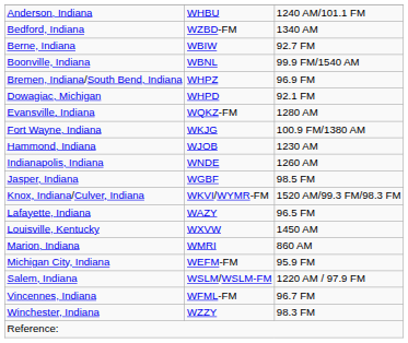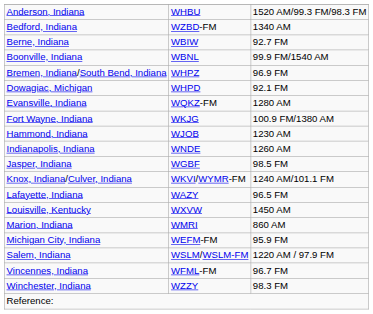Anderson, Indiana | column 3: 1240 AM/101.1 FM -> 1520 AM/99.3 FM/98.3 FM
Knox, Indiana/Culver, Indiana | column 3: 1520 AM/99.3 FM/98.3 FM -> 1240 AM/101.1 FM
